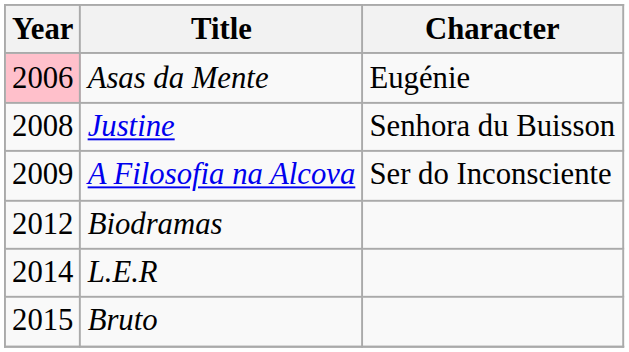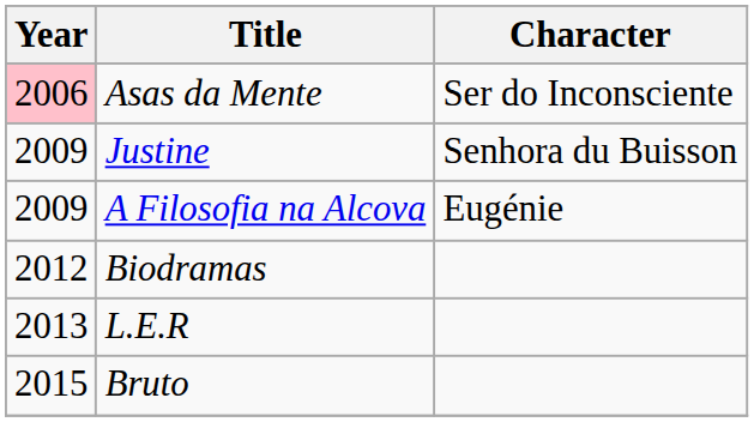Asas da Mente | Character: Eugénie -> Ser do Inconsciente
Justine | Year: 2008 -> 2009
A Filosofia na Alcova | Character: Ser do Inconsciente -> Eugénie
L.E.R | Year: 2014 -> 2013
